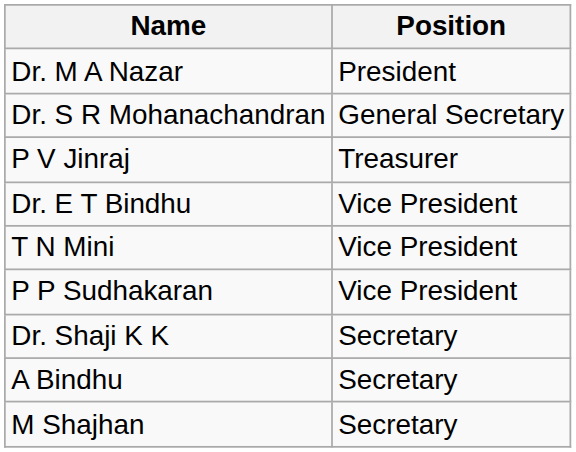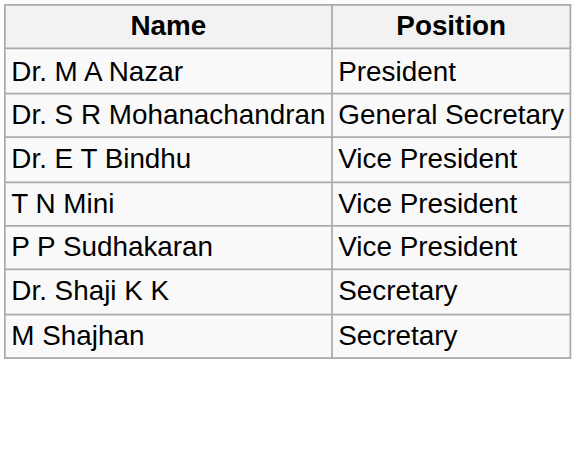- row: P V Jinraj | Treasurer
- row: A Bindhu | Secretary
